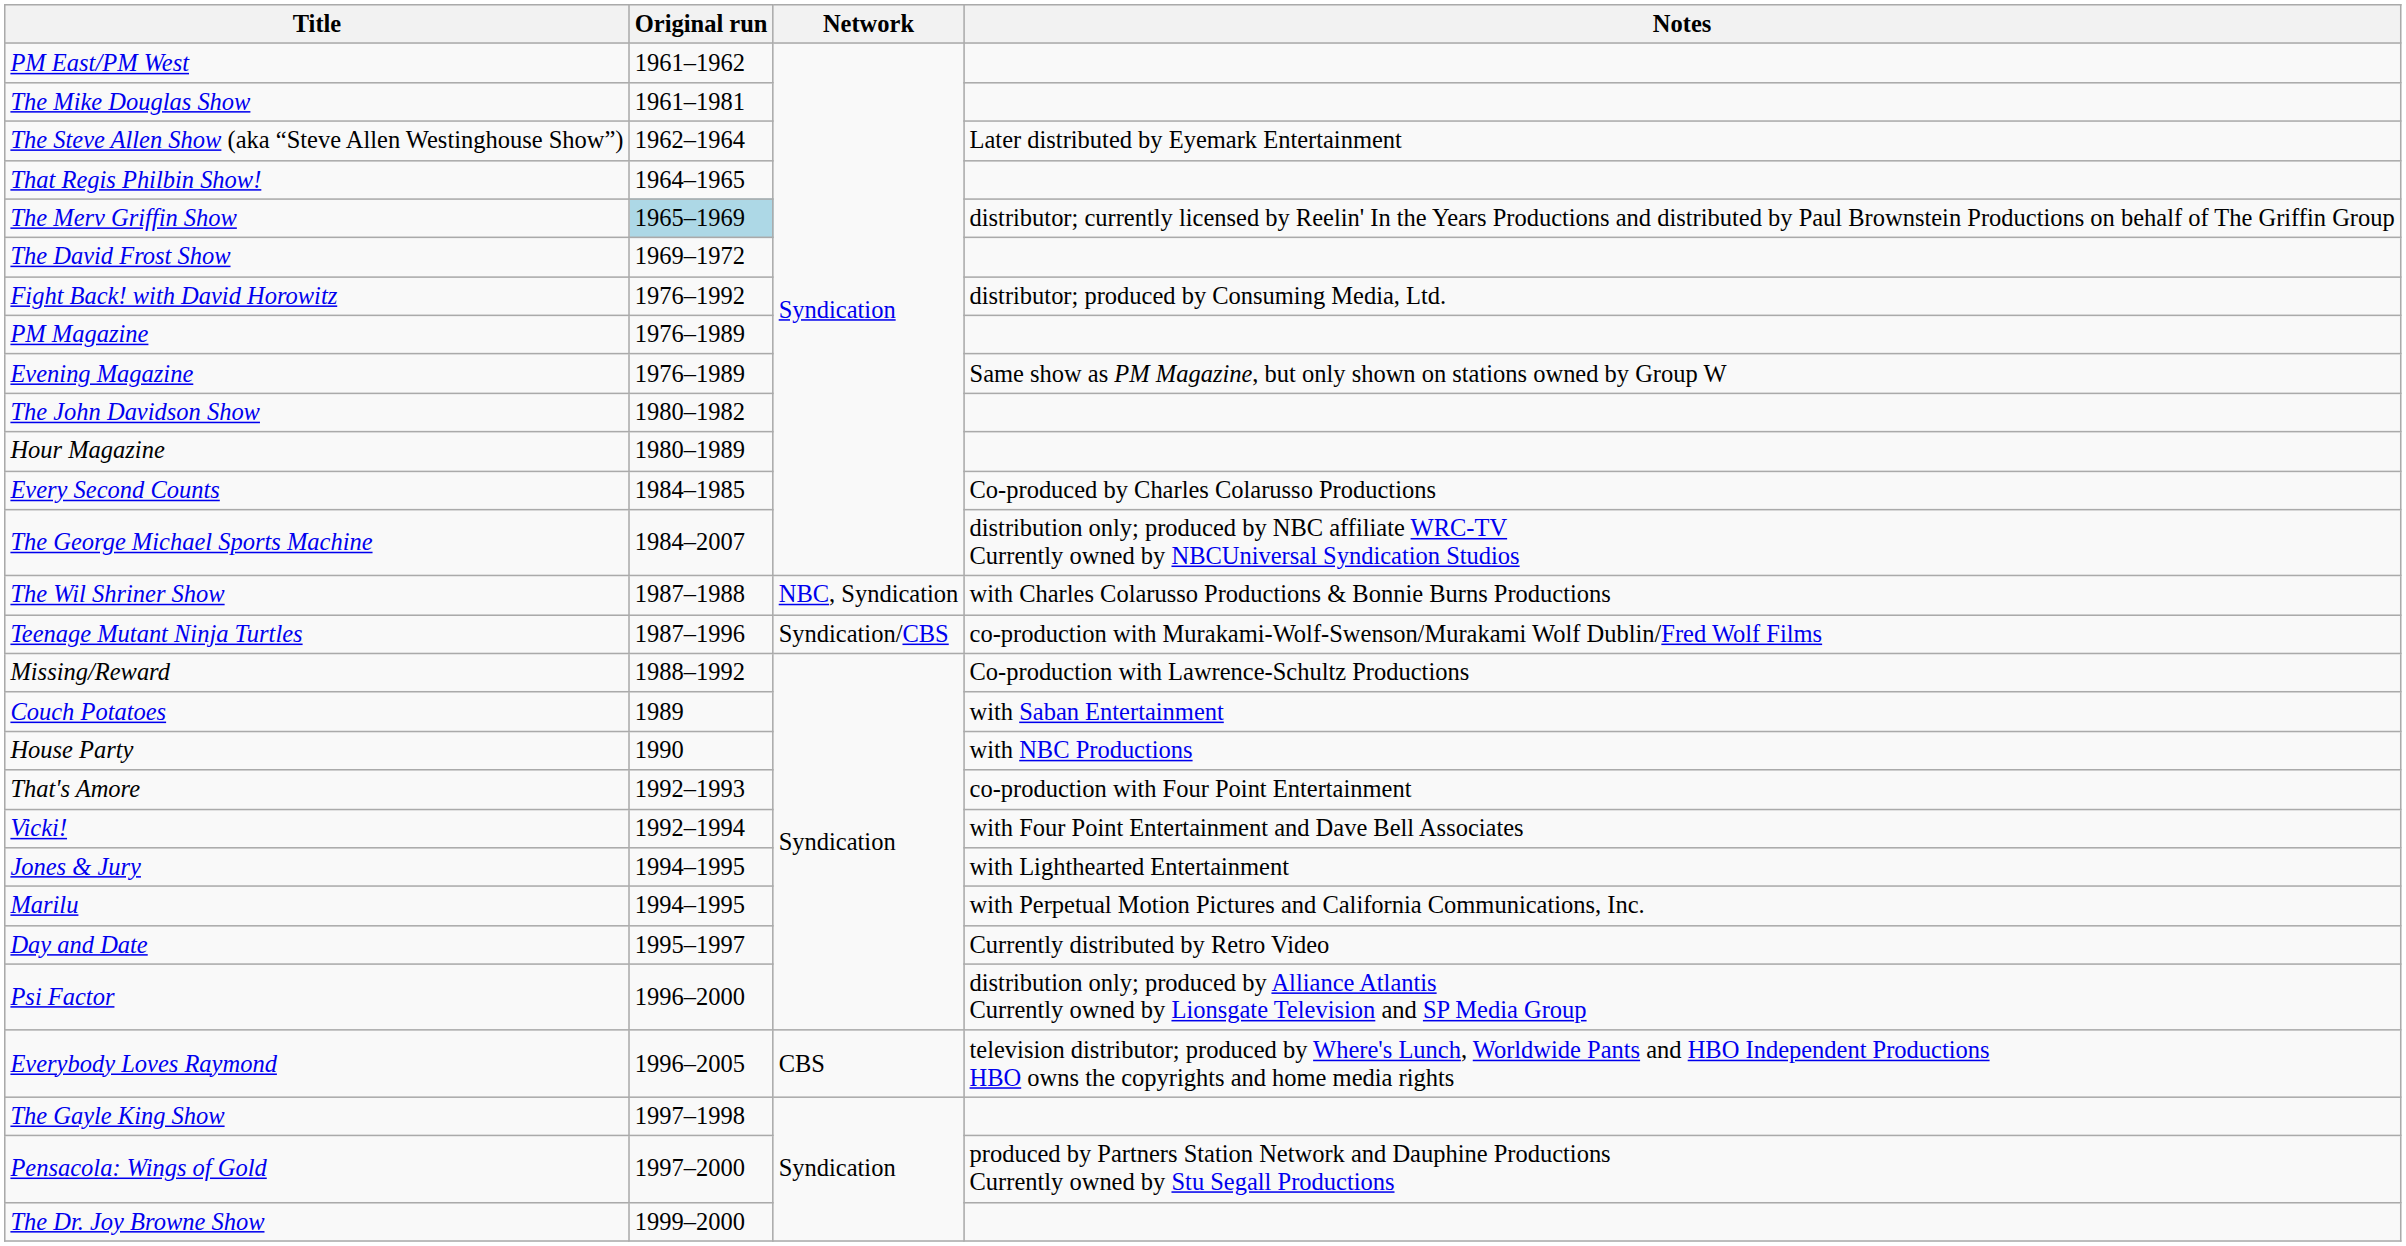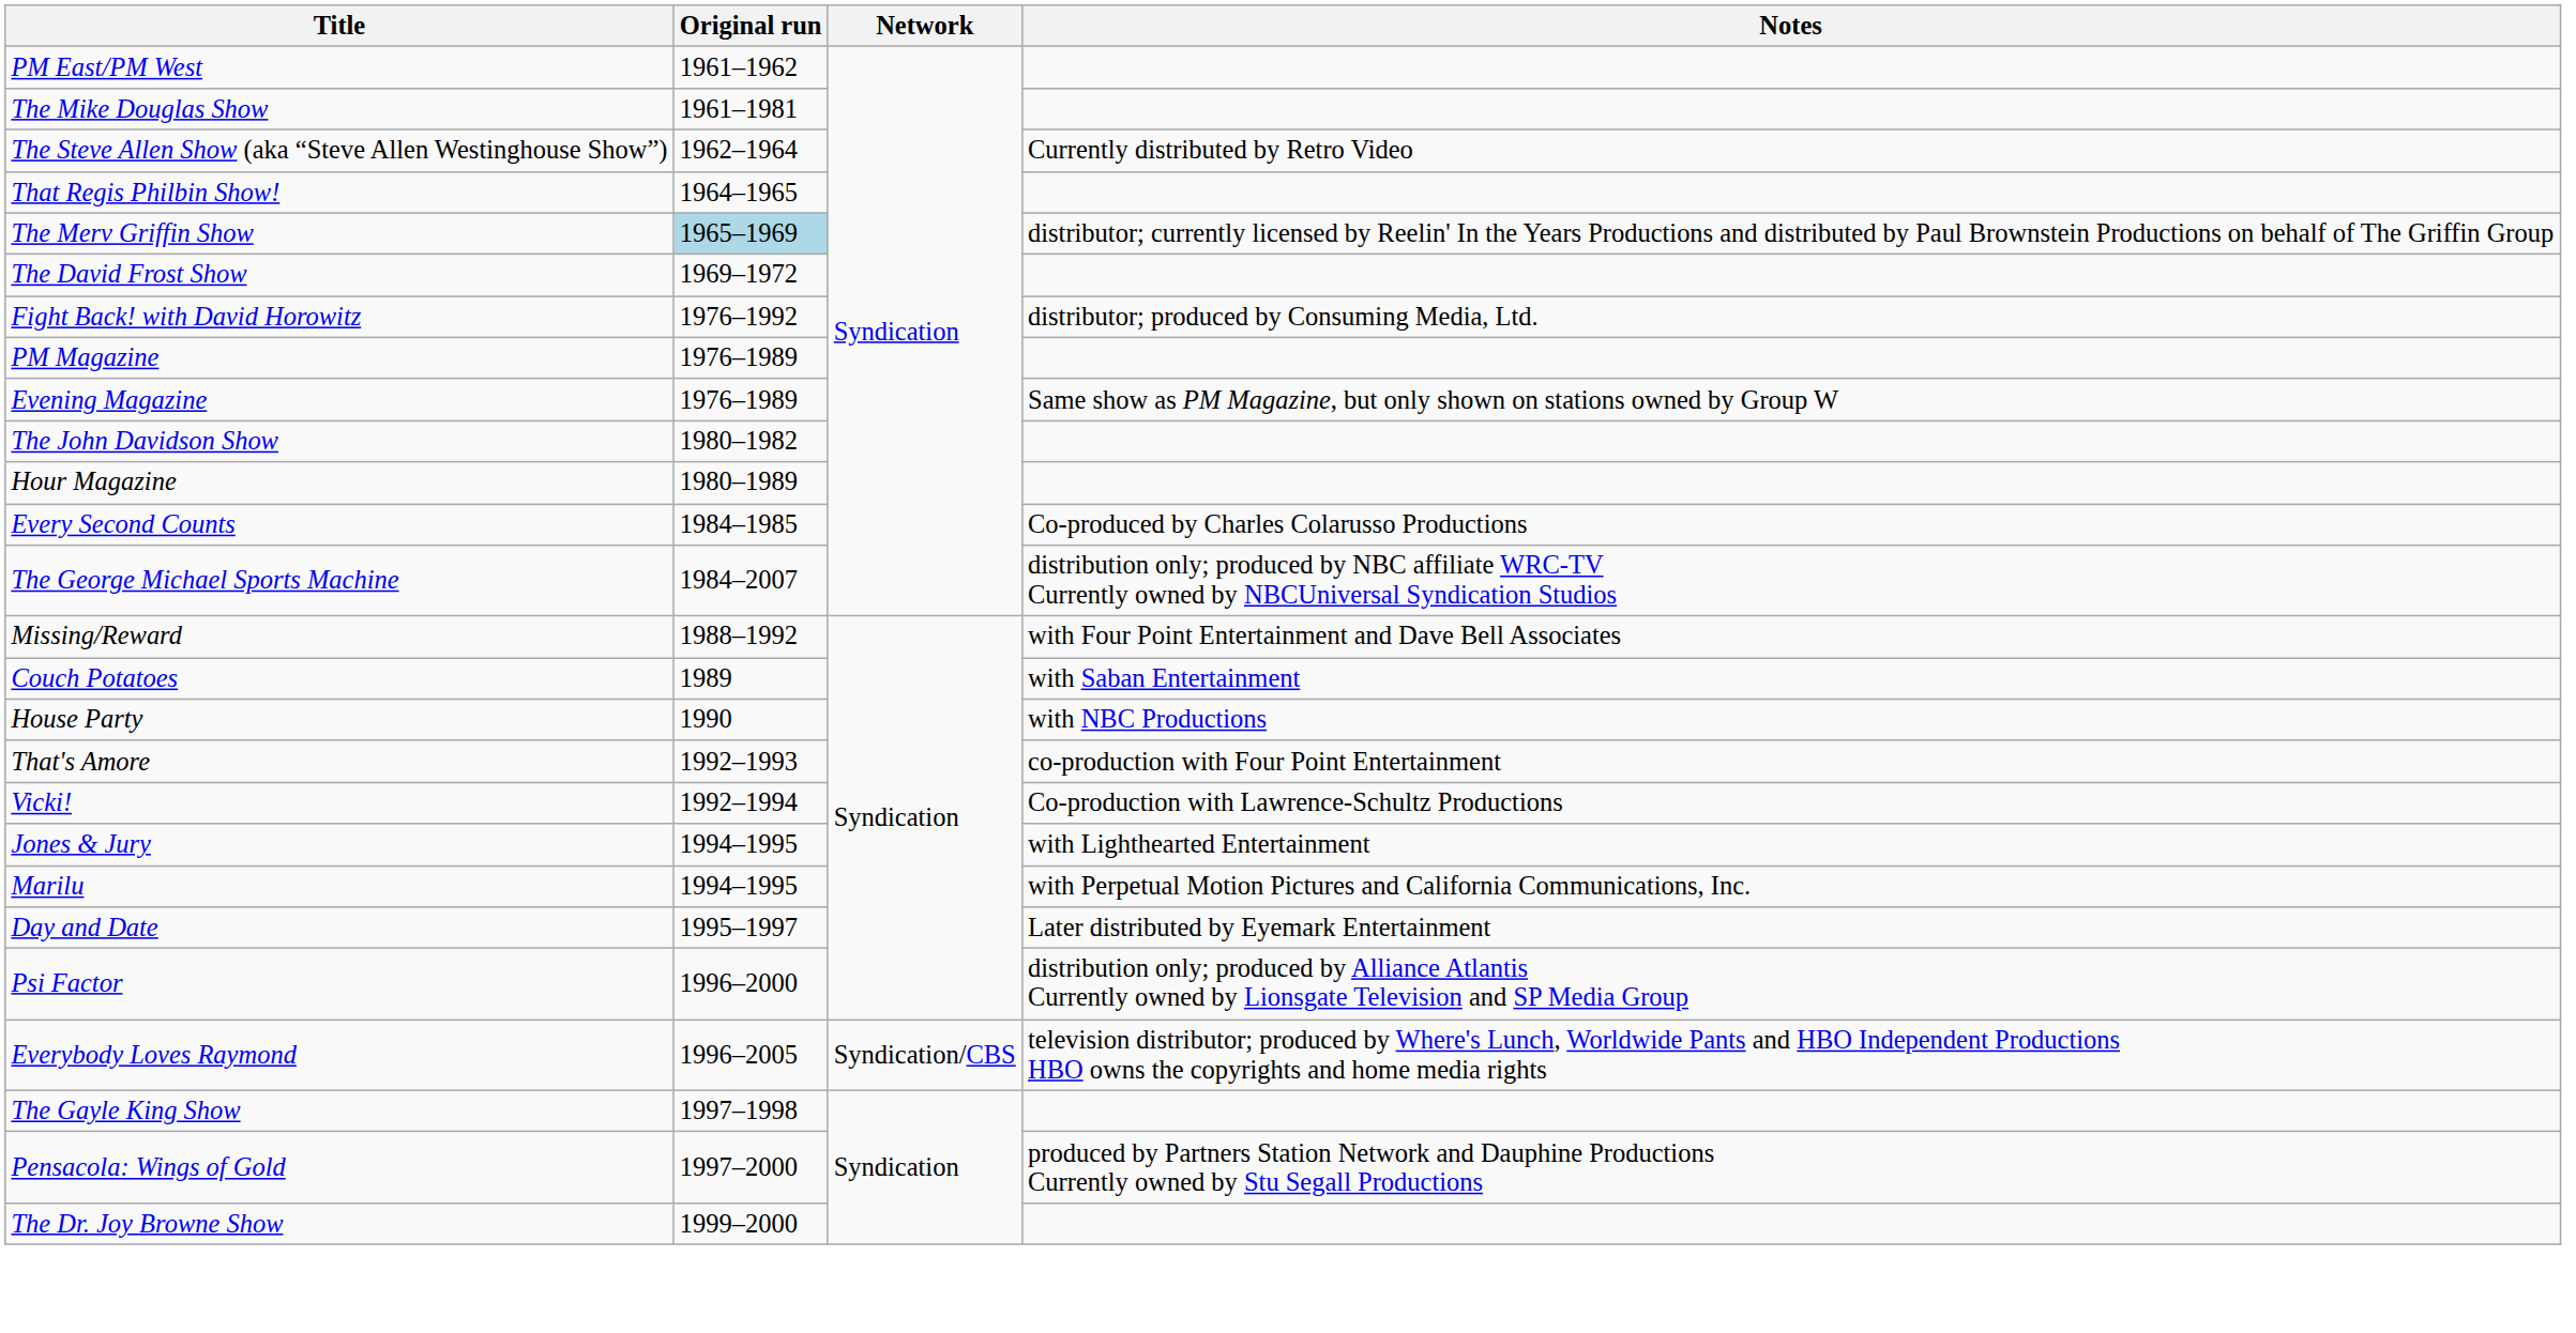The Steve Allen Show (aka “Steve Allen Westinghouse Show”) | Notes: Later distributed by Eyemark Entertainment -> Currently distributed by Retro Video
- row: The Wil Shriner Show | 1987–1988 | NBC, Syndication | with Charles Colarusso Productions & Bonnie Burns Productions
- row: Teenage Mutant Ninja Turtles | 1987–1996 | Syndication/CBS | co-production with Murakami-Wolf-Swenson/Murakami Wolf Dublin/Fred Wolf Films
Missing/Reward | Notes: Co-production with Lawrence-Schultz Productions -> with Four Point Entertainment and Dave Bell Associates
Vicki! | Notes: with Four Point Entertainment and Dave Bell Associates -> Co-production with Lawrence-Schultz Productions
Day and Date | Notes: Currently distributed by Retro Video -> Later distributed by Eyemark Entertainment
Everybody Loves Raymond | Network: CBS -> Syndication/CBS
